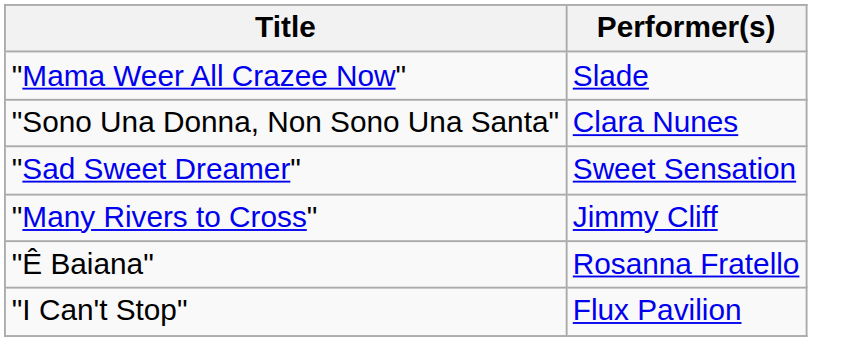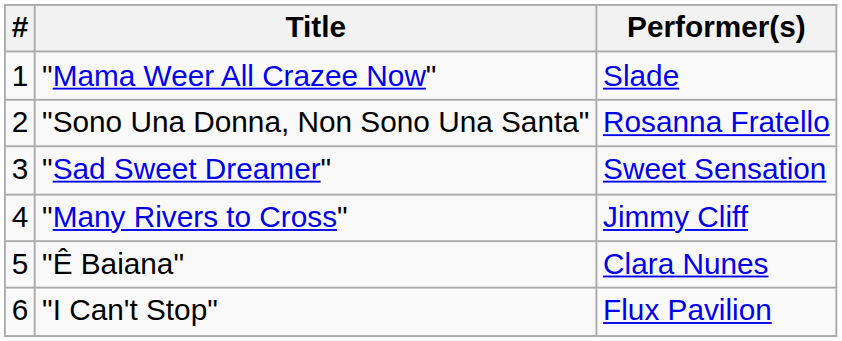+ column: # | 1 | 2 | 3 | 4 | 5 | 6
"Sono Una Donna, Non Sono Una Santa" | Performer(s): Clara Nunes -> Rosanna Fratello
"Ê Baiana" | Performer(s): Rosanna Fratello -> Clara Nunes
